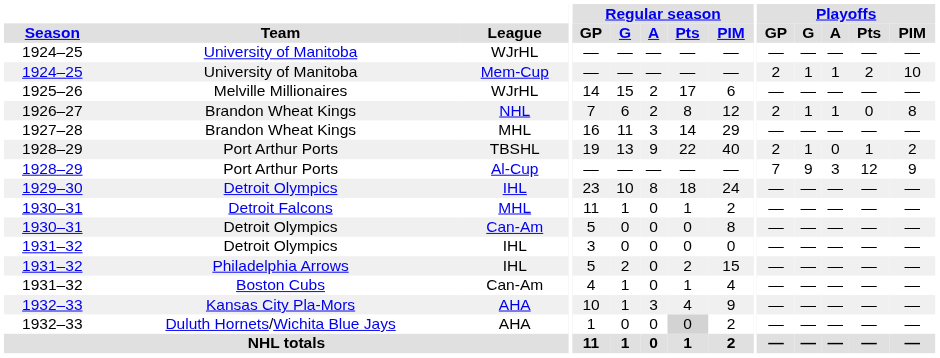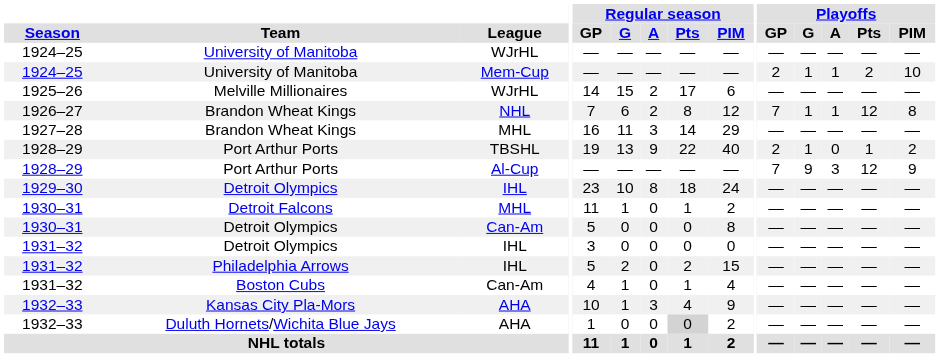1926–27 / Brandon Wheat Kings | Playoffs / GP: 2 -> 7
1926–27 / Brandon Wheat Kings | Playoffs / Pts: 0 -> 12
